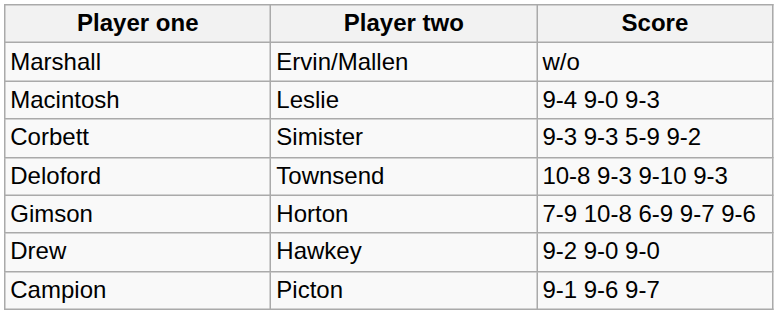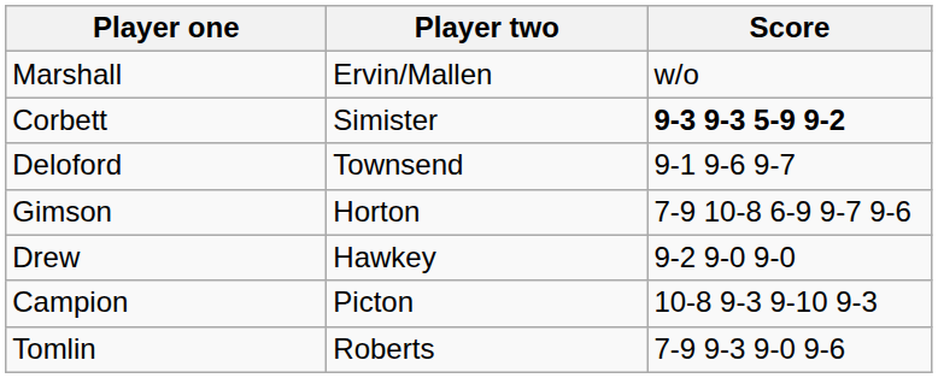- row: Macintosh | Leslie | 9-4 9-0 9-3
Corbett | Score: normal -> bold
Deloford | Score: 10-8 9-3 9-10 9-3 -> 9-1 9-6 9-7
Campion | Score: 9-1 9-6 9-7 -> 10-8 9-3 9-10 9-3
+ row: Tomlin | Roberts | 7-9 9-3 9-0 9-6
